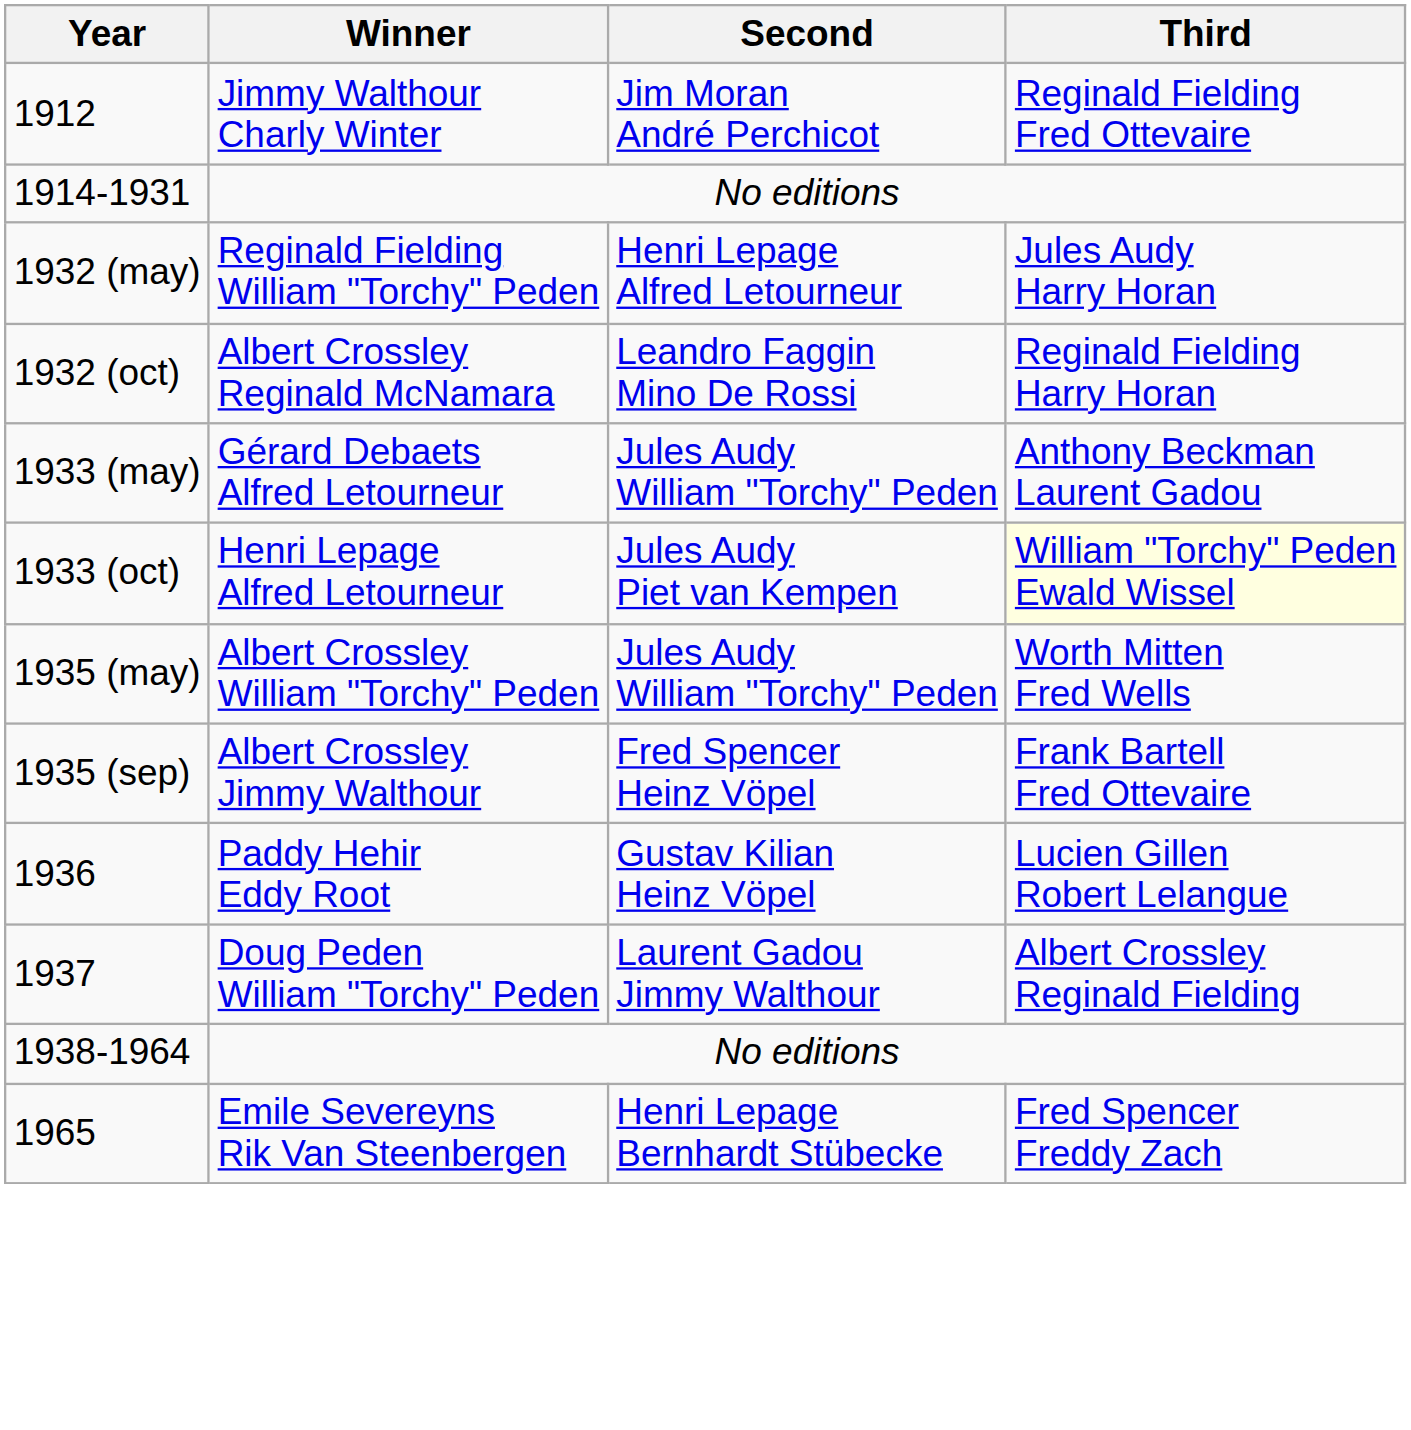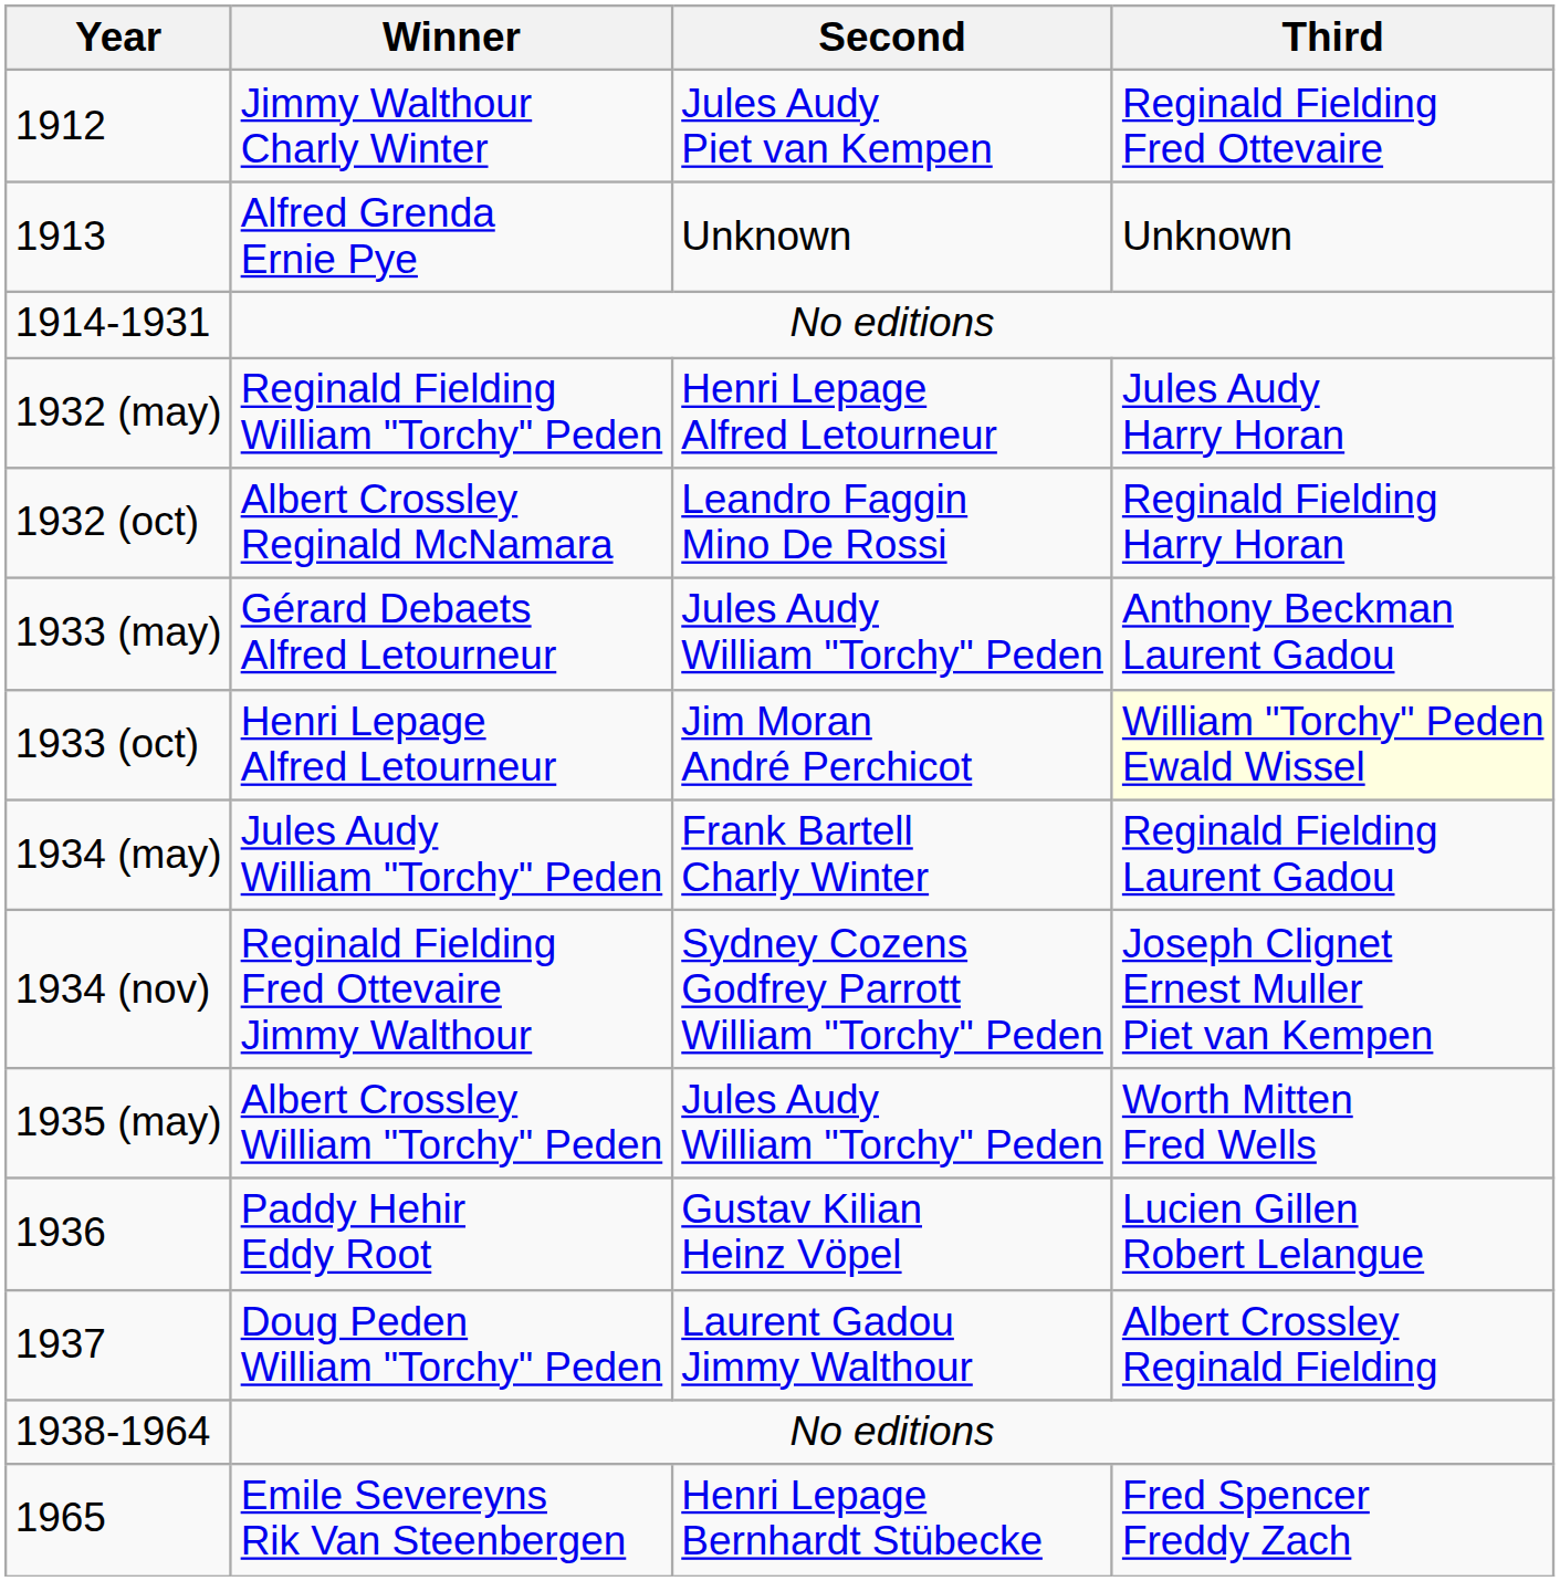1912 | Second: Jim Moran André Perchicot -> Jules Audy Piet van Kempen
+ row: 1913 | Alfred Grenda Ernie Pye | Unknown | Unknown
1933 (oct) | Second: Jules Audy Piet van Kempen -> Jim Moran André Perchicot
+ row: 1934 (may) | Jules Audy William "Torchy" Peden | Frank Bartell Charly Winter | Reginald Fielding Laurent Gadou
+ row: 1934 (nov) | Reginald Fielding Fred Ottevaire Jimmy Walthour | Sydney Cozens Godfrey Parrott William "Torchy" Peden | Joseph Clignet Ernest Muller Piet van Kempen
- row: 1935 (sep) | Albert Crossley Jimmy Walthour | Fred Spencer Heinz Vöpel | Frank Bartell Fred Ottevaire
